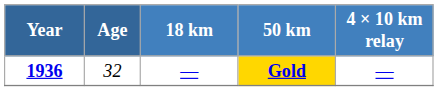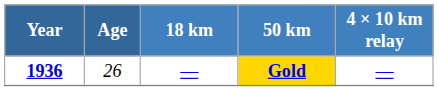Gold | Age: 32 -> 26
